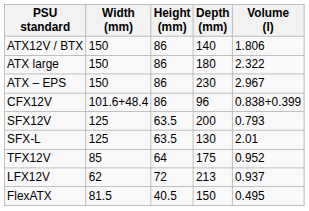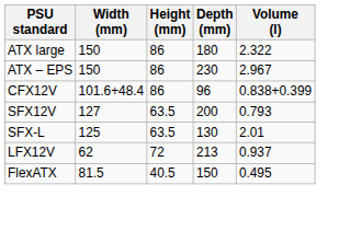- row: ATX12V / BTX | 150 | 86 | 140 | 1.806
SFX12V | Width (mm): 125 -> 127
- row: TFX12V | 85 | 64 | 175 | 0.952
